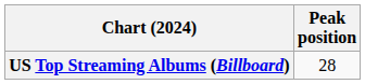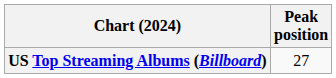US Top Streaming Albums (Billboard) | Peak position: 28 -> 27
